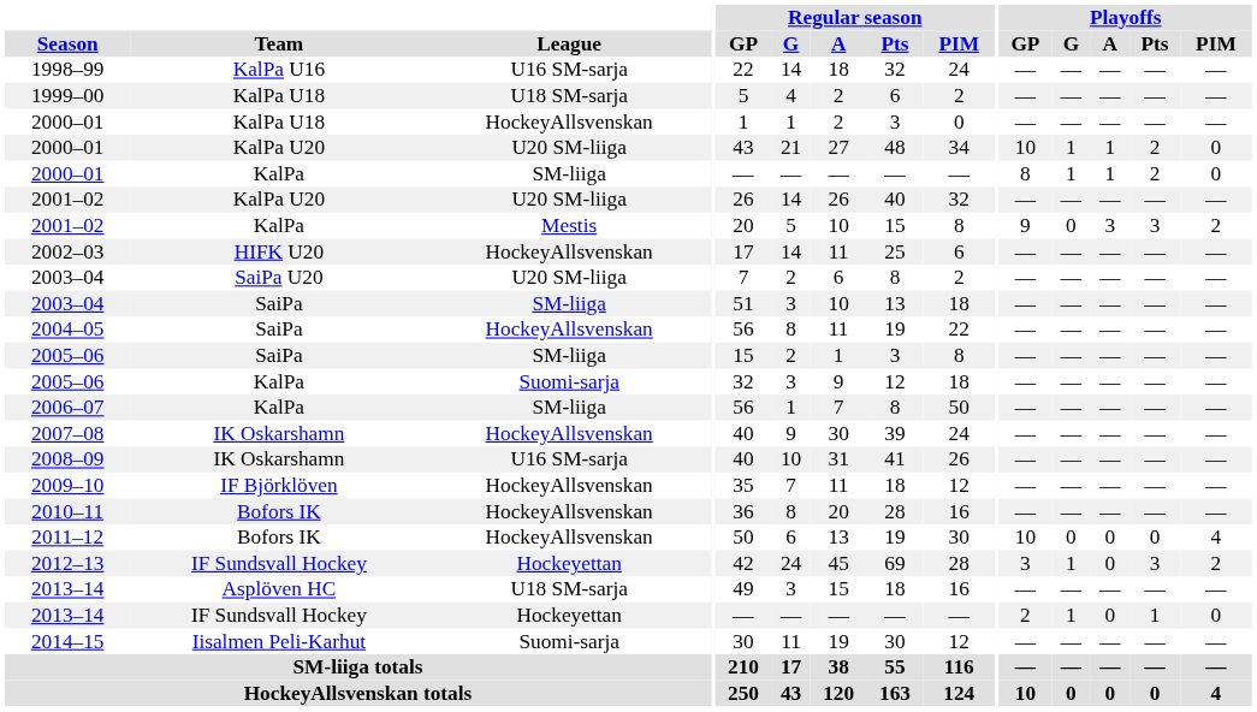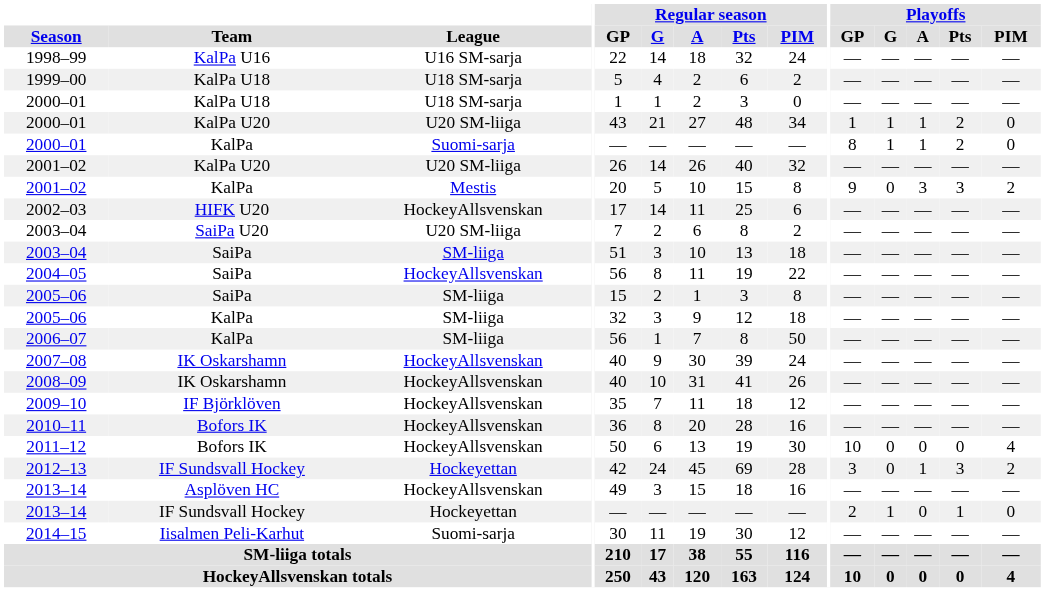2000–01 / KalPa U18 | League: HockeyAllsvenskan -> U18 SM-sarja
2000–01 / KalPa U20 | Playoffs / GP: 10 -> 1
2000–01 / KalPa | League: SM-liiga -> Suomi-sarja
2005–06 / KalPa | League: Suomi-sarja -> SM-liiga
2008–09 | League: U16 SM-sarja -> HockeyAllsvenskan
2012–13 | Playoffs / G: 1 -> 0
2012–13 | Playoffs / A: 0 -> 1
2013–14 / Asplöven HC | League: U18 SM-sarja -> HockeyAllsvenskan
